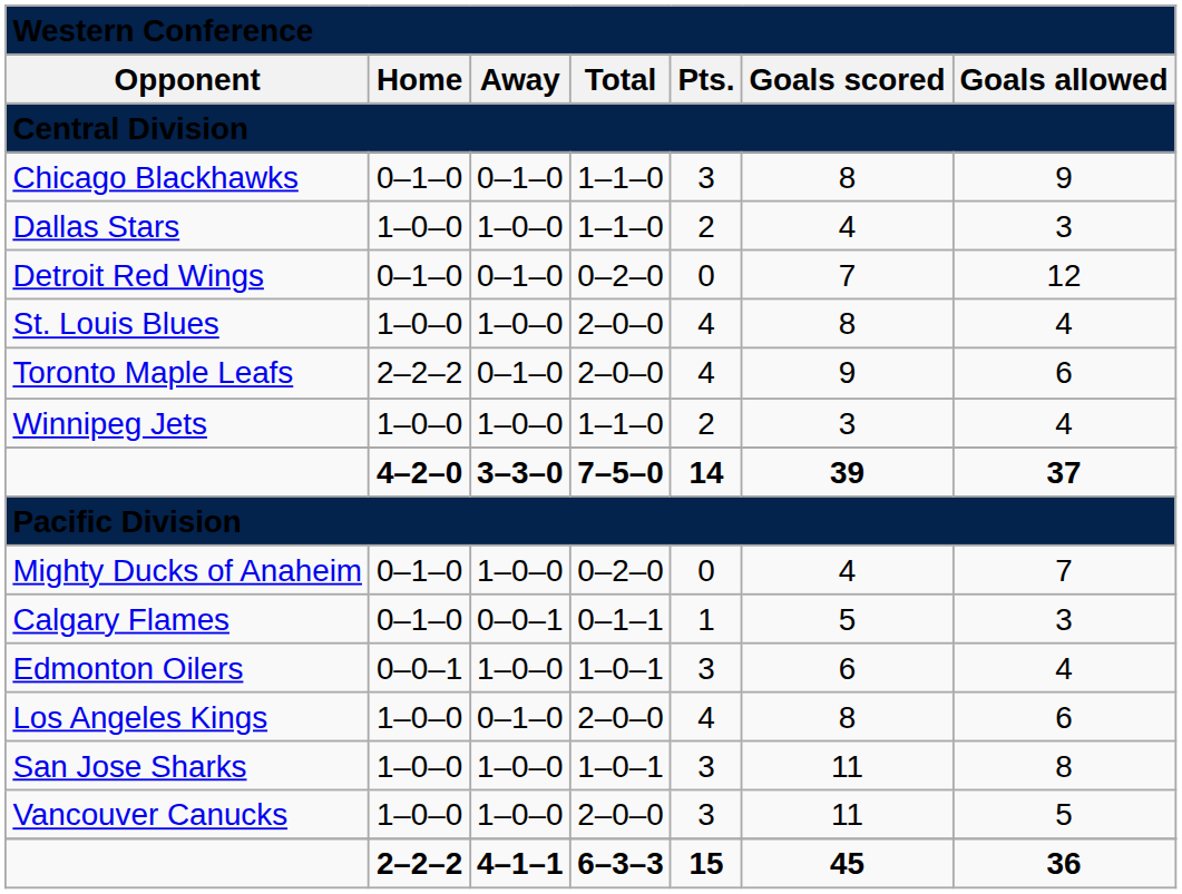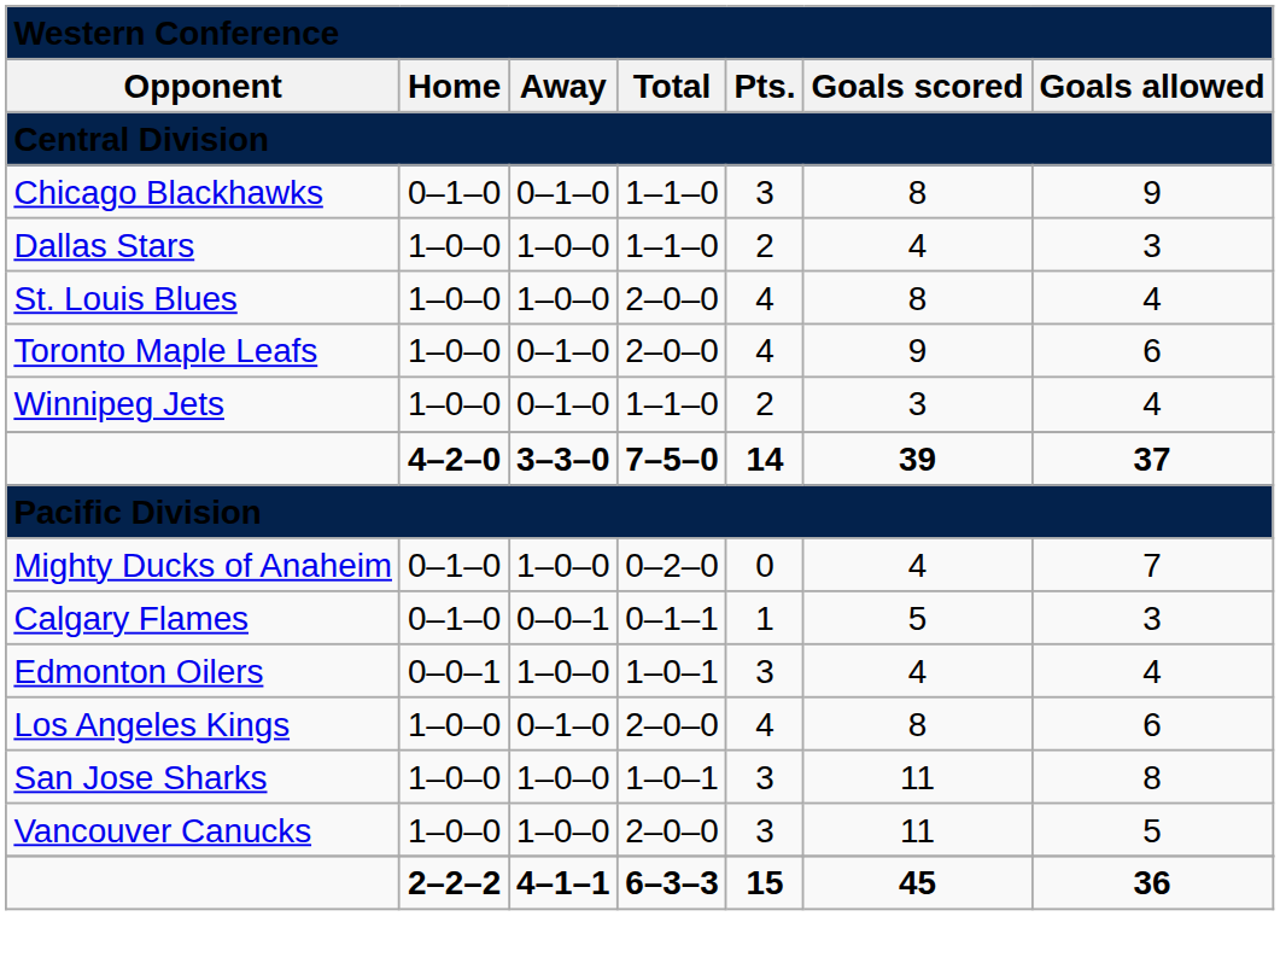- row: Detroit Red Wings | 0–1–0 | 0–1–0 | 0–2–0 | 0 | 7 | 12
Toronto Maple Leafs | column 2: 2–2–2 -> 1–0–0
Winnipeg Jets | column 3: 1–0–0 -> 0–1–0
Edmonton Oilers | column 6: 6 -> 4
